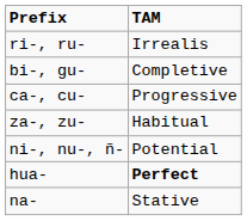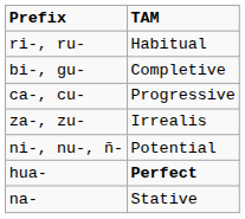ri-, ru- | TAM: Irrealis -> Habitual
za-, zu- | TAM: Habitual -> Irrealis
